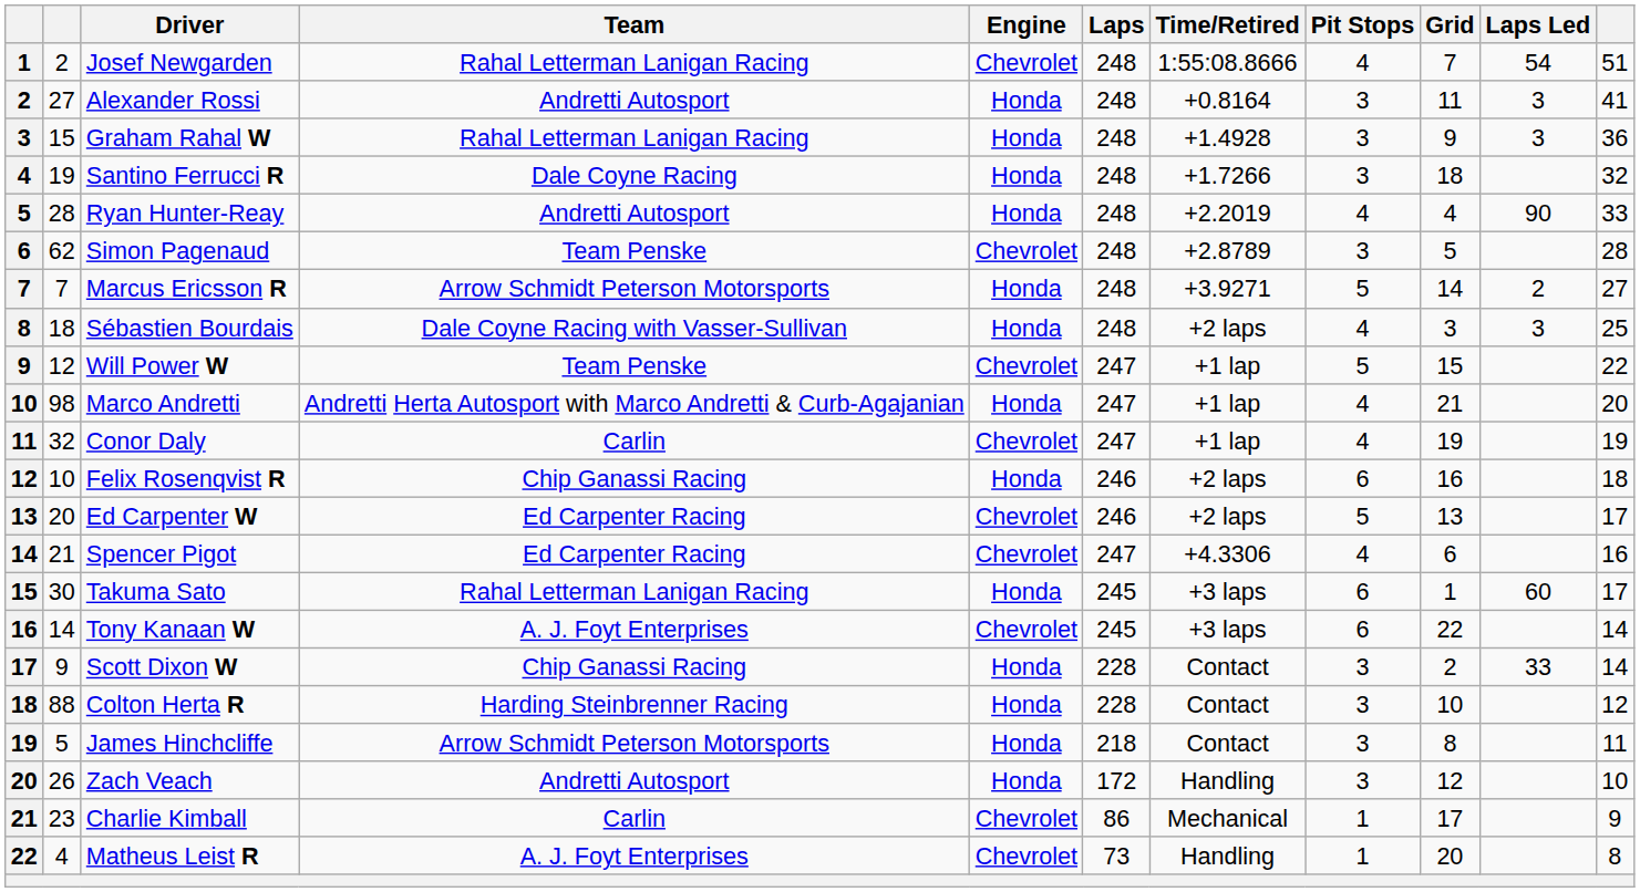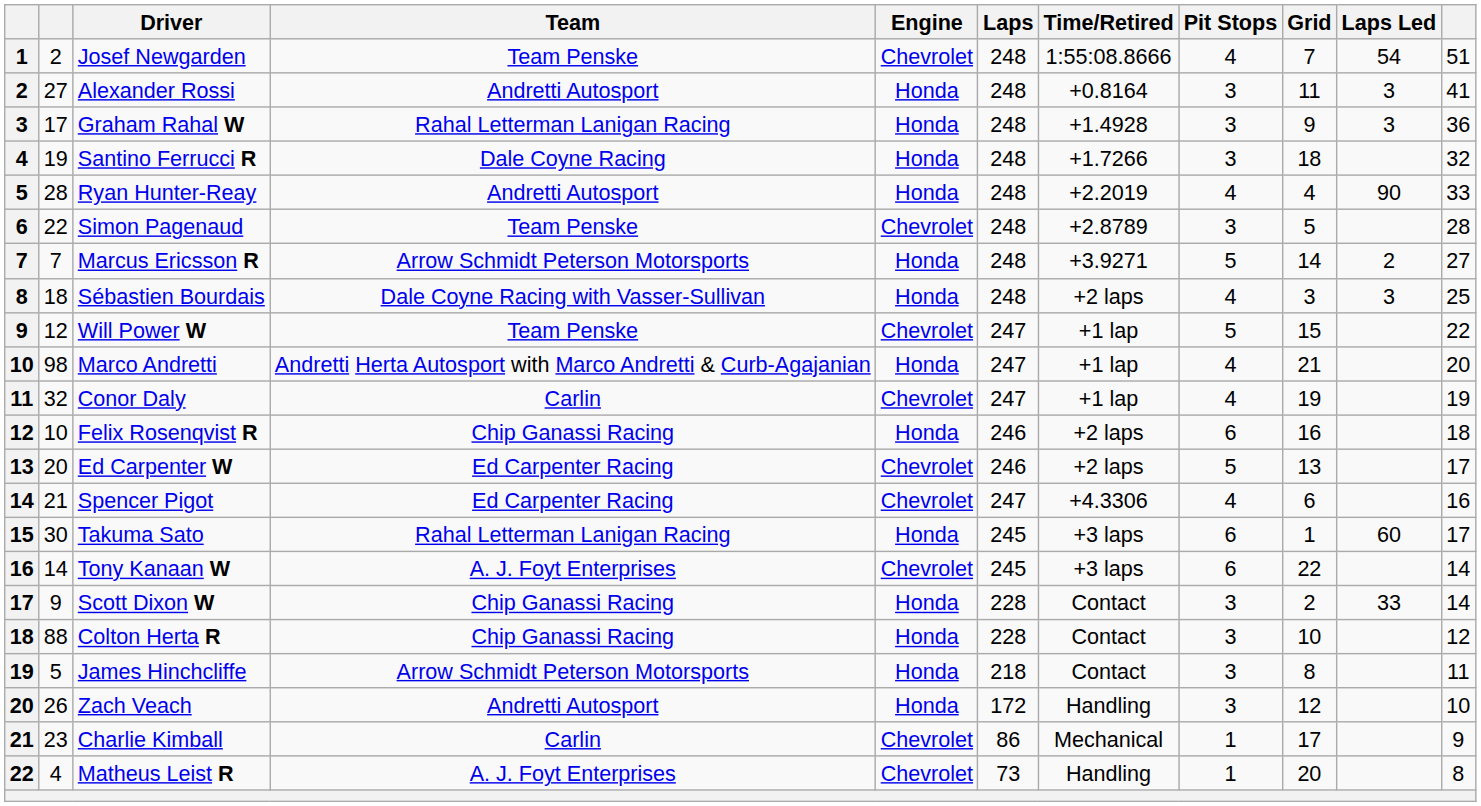Josef Newgarden | Team: Rahal Letterman Lanigan Racing -> Team Penske
Graham Rahal W | column 2: 15 -> 17
Simon Pagenaud | column 2: 62 -> 22
Colton Herta R | Team: Harding Steinbrenner Racing -> Chip Ganassi Racing
